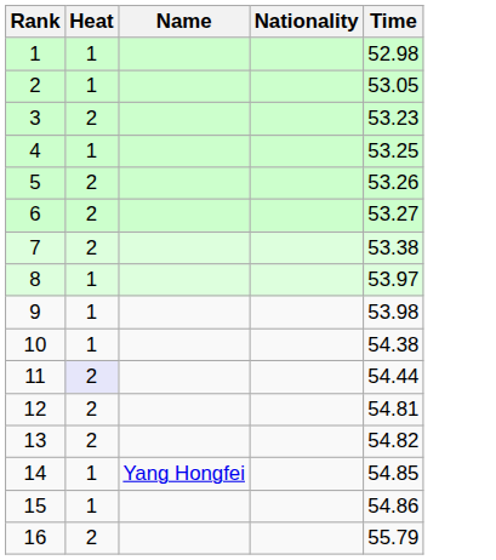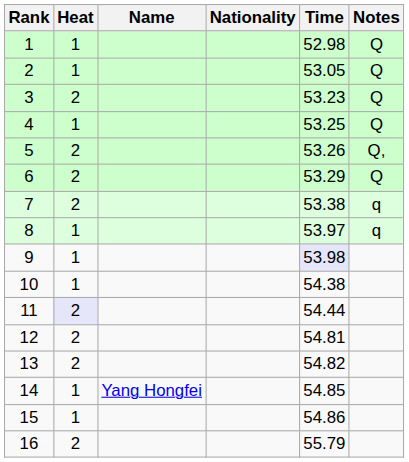+ column: Notes | Q | Q | Q | Q | Q, | Q | q | q
6 | Time: 53.27 -> 53.29
9 | Time: no background -> lavender background
